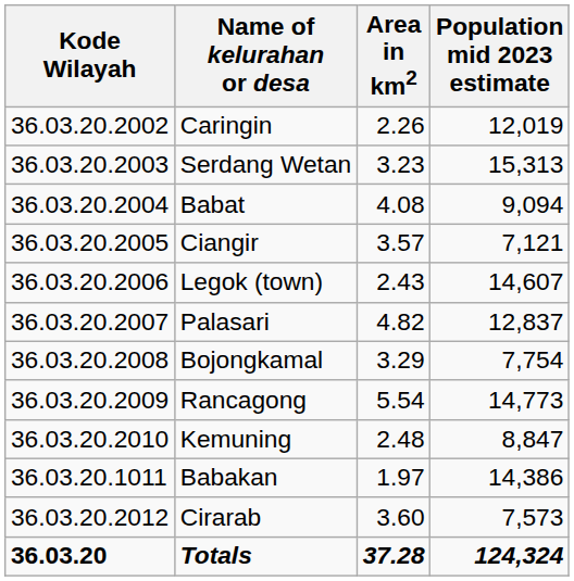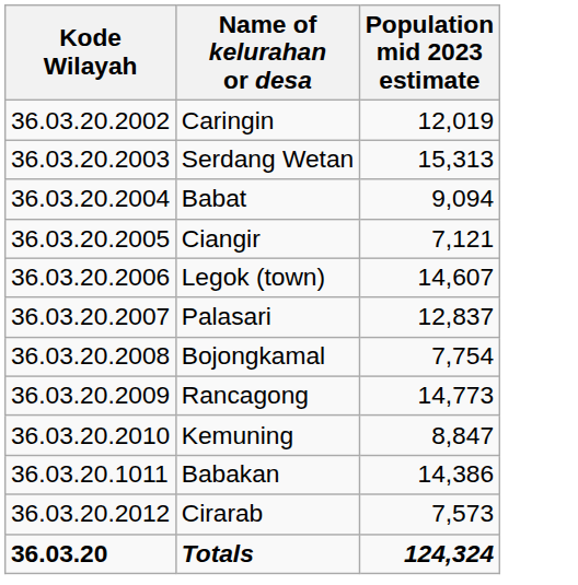- column: Area in km2 | 2.26 | 3.23 | 4.08 | 3.57 | 2.43 | 4.82 | 3.29 | 5.54 | 2.48 | 1.97 | 3.60 | 37.28
